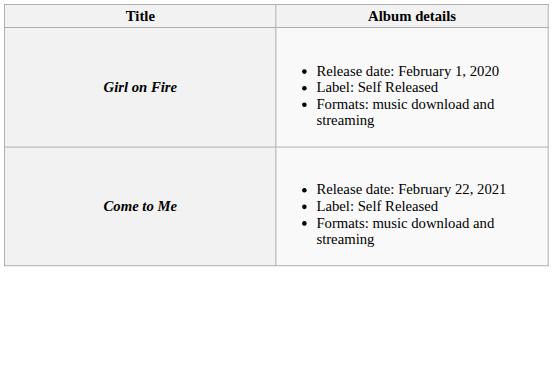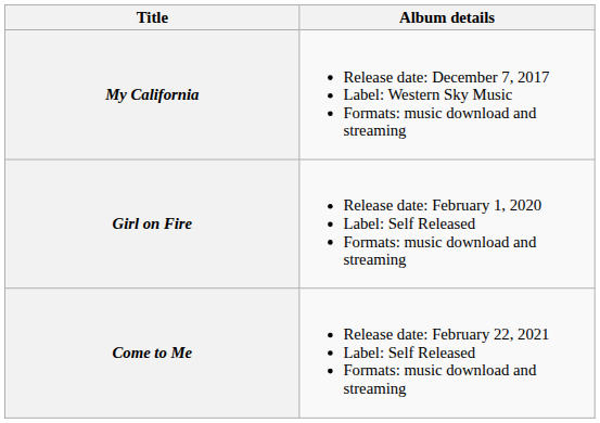+ row: My California | Release date: December 7, 2017 Label: Western Sky Music Formats: music download and streaming
